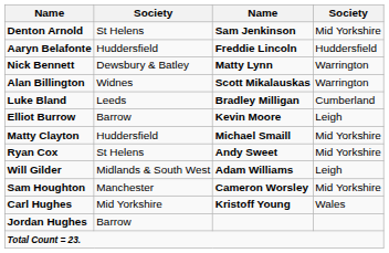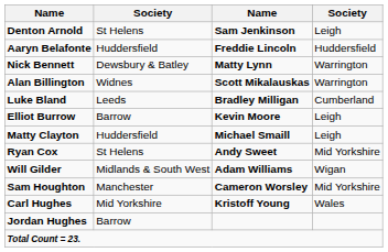Denton Arnold | column 4: Mid Yorkshire -> Leigh
Matty Clayton | column 4: Mid Yorkshire -> Leigh
Will Gilder | column 4: Leigh -> Wigan
